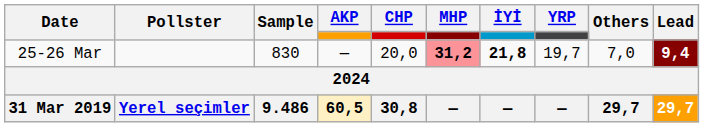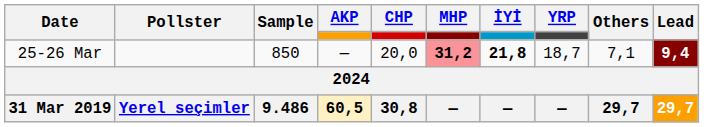25-26 Mar | Sample: 830 -> 850
25-26 Mar | YRP: 19,7 -> 18,7
25-26 Mar | Others: 7,0 -> 7,1
